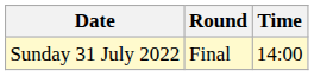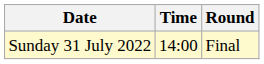columns swapped: Time <-> Round
